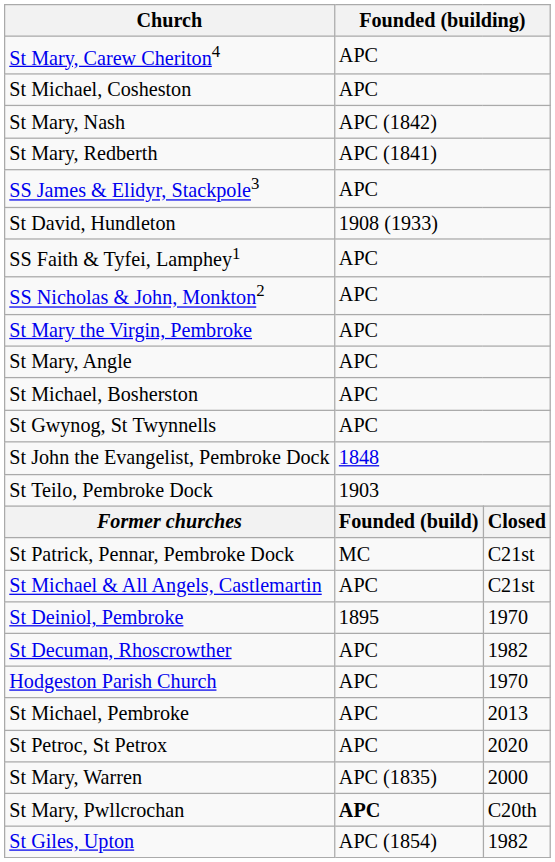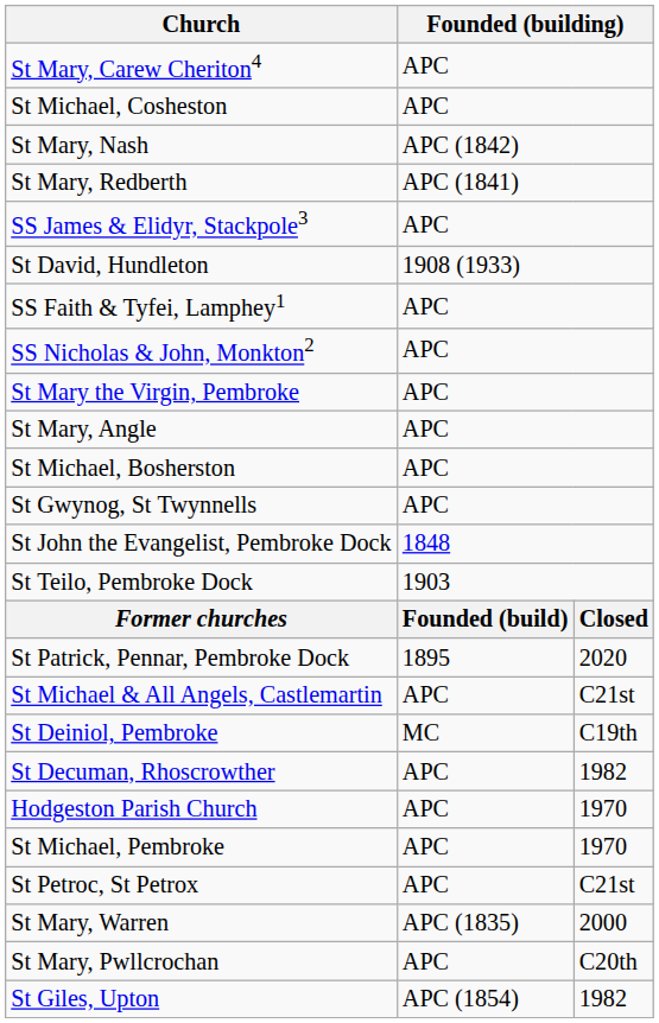St Patrick, Pennar, Pembroke Dock | column 2: MC -> 1895
St Patrick, Pennar, Pembroke Dock | column 3: C21st -> 2020
St Deiniol, Pembroke | column 2: 1895 -> MC
St Deiniol, Pembroke | column 3: 1970 -> C19th
St Michael, Pembroke | column 3: 2013 -> 1970
St Petroc, St Petrox | column 3: 2020 -> C21st
St Mary, Pwllcrochan | column 2: bold -> normal
